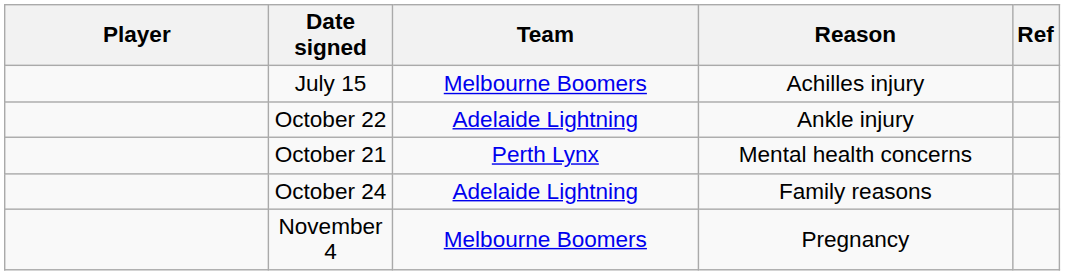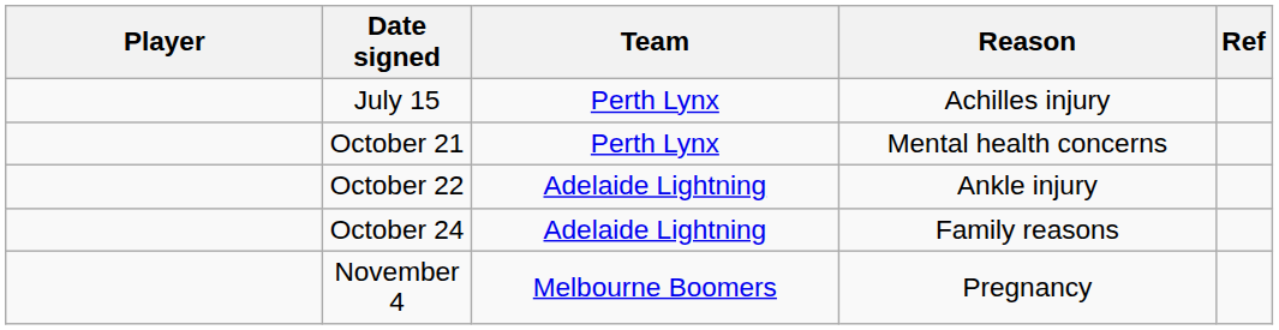July 15 | Team: Melbourne Boomers -> Perth Lynx
rows swapped: October 21 <-> October 22
